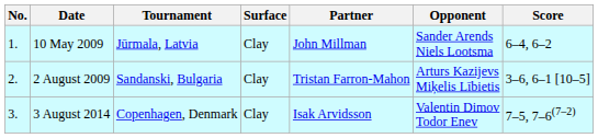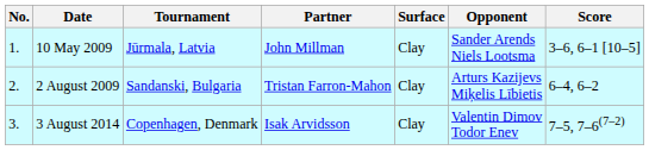columns swapped: Surface <-> Partner
10 May 2009 | Score: 6–4, 6–2 -> 3–6, 6–1 [10–5]
2 August 2009 | Score: 3–6, 6–1 [10–5] -> 6–4, 6–2
